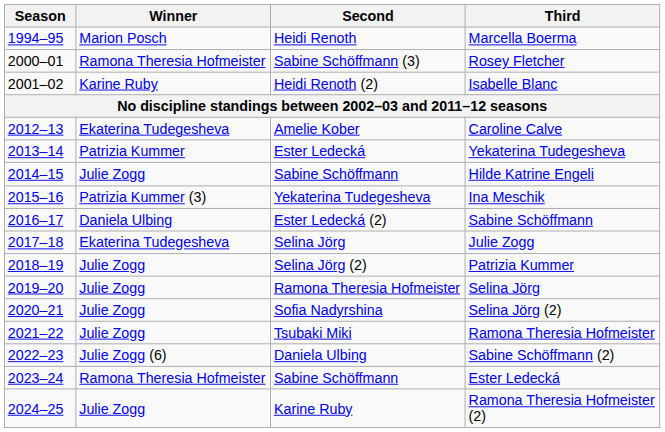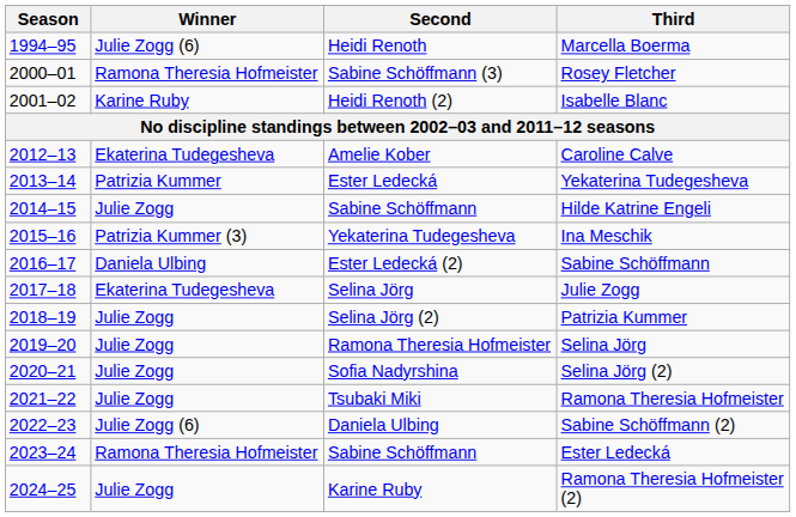Marcella Boerma | Winner: Marion Posch -> Julie Zogg (6)
